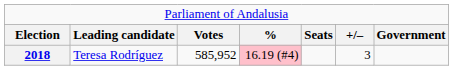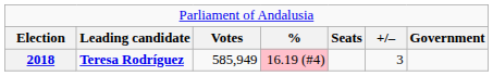2018 | column 2: normal -> bold
2018 | column 3: 585,952 -> 585,949
